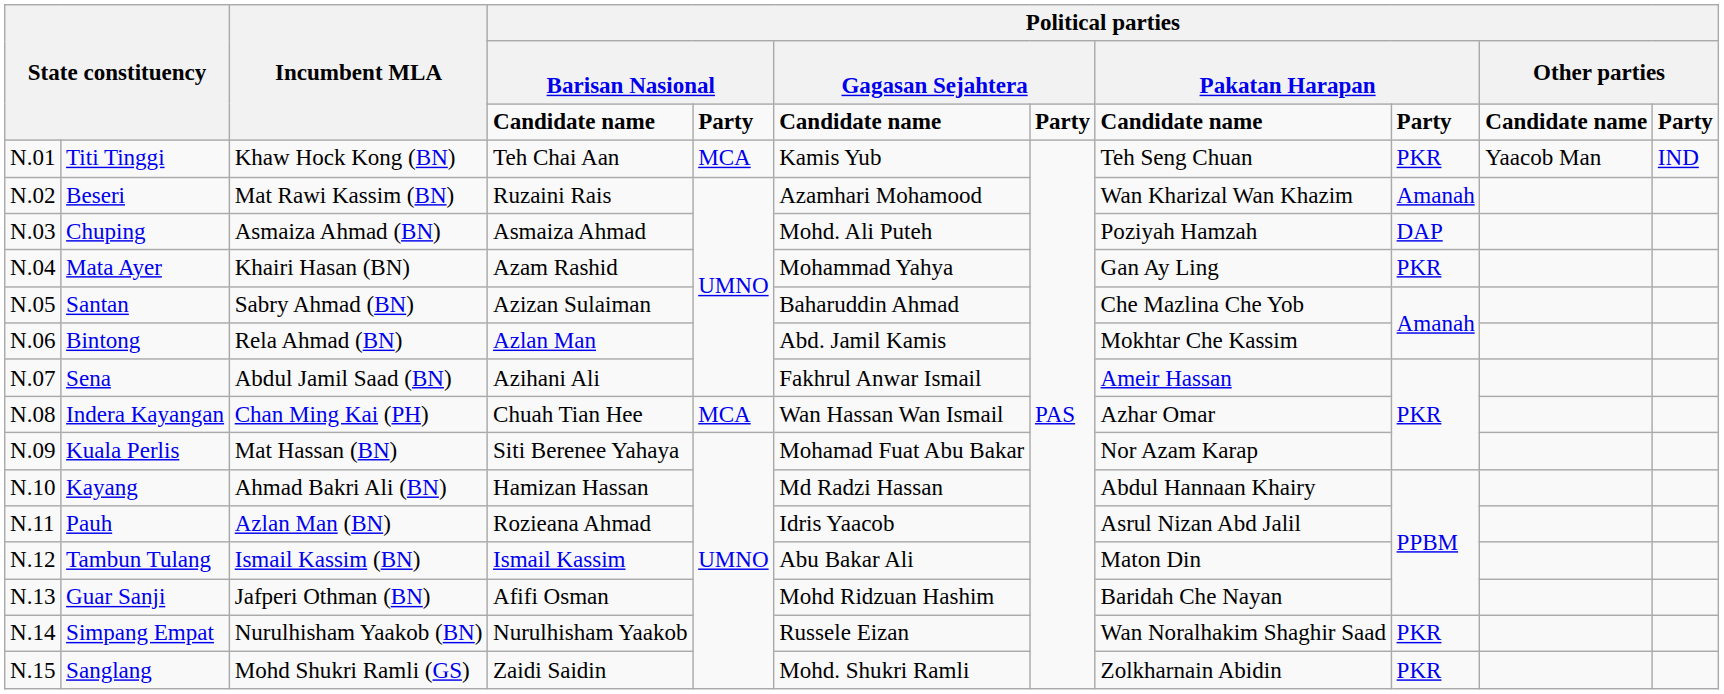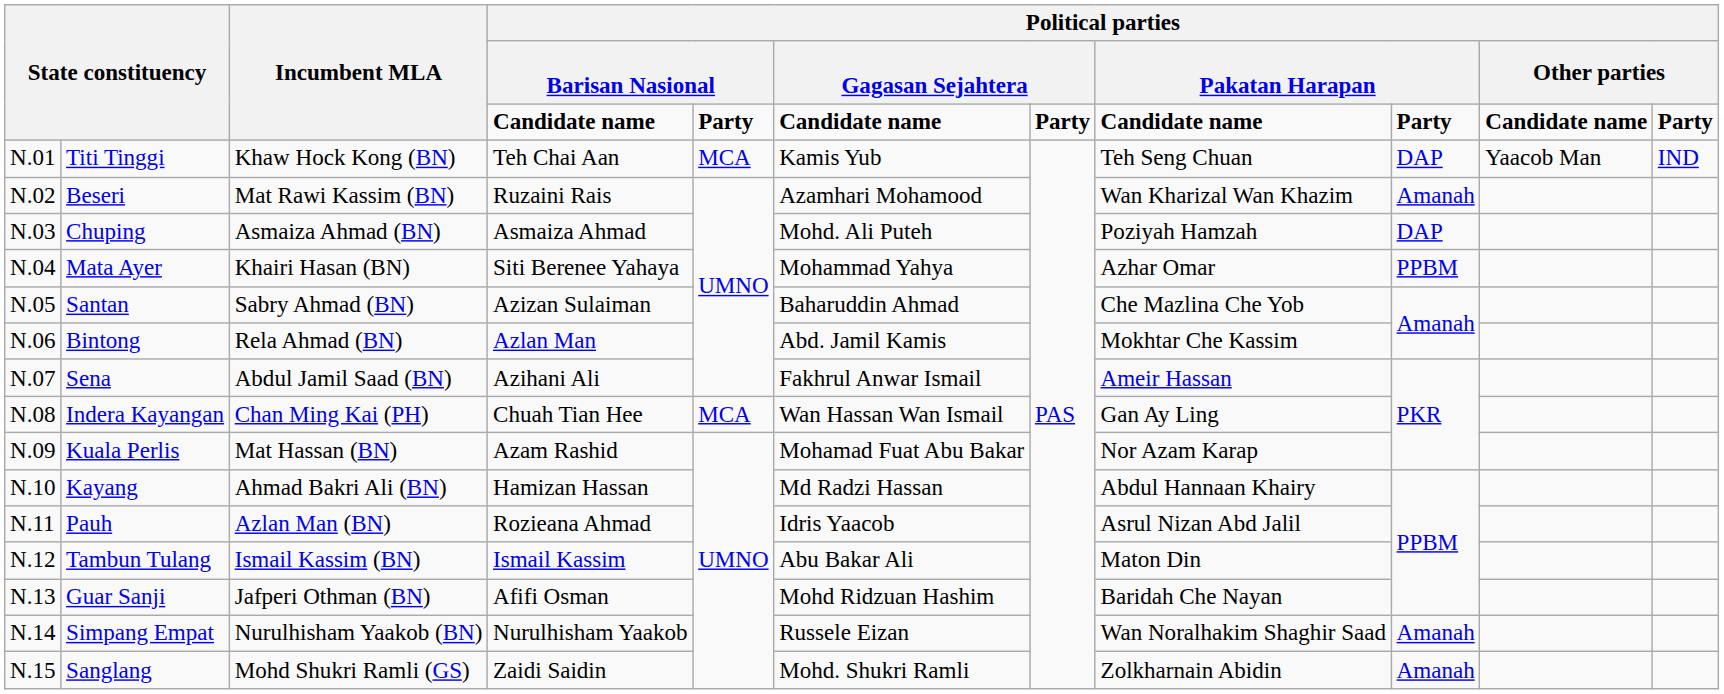Titi Tinggi | column 9: PKR -> DAP
Mata Ayer | column 4: Azam Rashid -> Siti Berenee Yahaya
Mata Ayer | column 8: Gan Ay Ling -> Azhar Omar
Mata Ayer | column 9: PKR -> PPBM
Indera Kayangan | column 8: Azhar Omar -> Gan Ay Ling
Kuala Perlis | column 4: Siti Berenee Yahaya -> Azam Rashid
Simpang Empat | column 9: PKR -> Amanah
Sanglang | column 9: PKR -> Amanah
